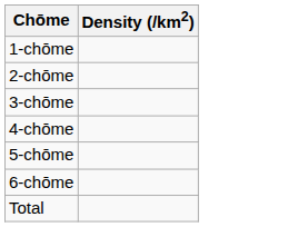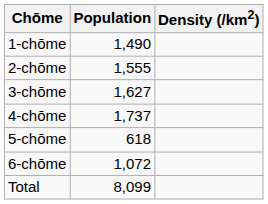+ column: Population | 1,490 | 1,555 | 1,627 | 1,737 | 618 | 1,072 | 8,099
